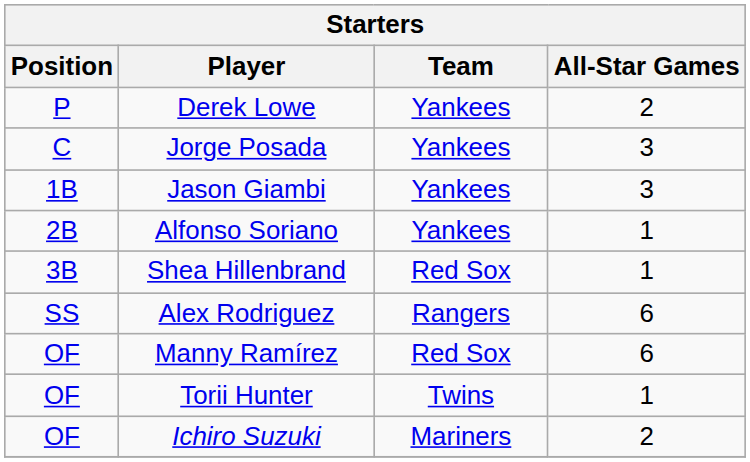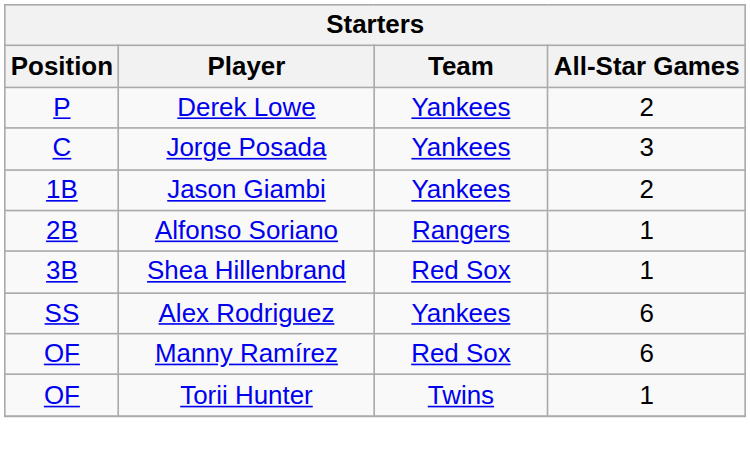Jason Giambi | All-Star Games: 3 -> 2
Alfonso Soriano | Team: Yankees -> Rangers
Alex Rodriguez | Team: Rangers -> Yankees
- row: OF | Ichiro Suzuki | Mariners | 2
